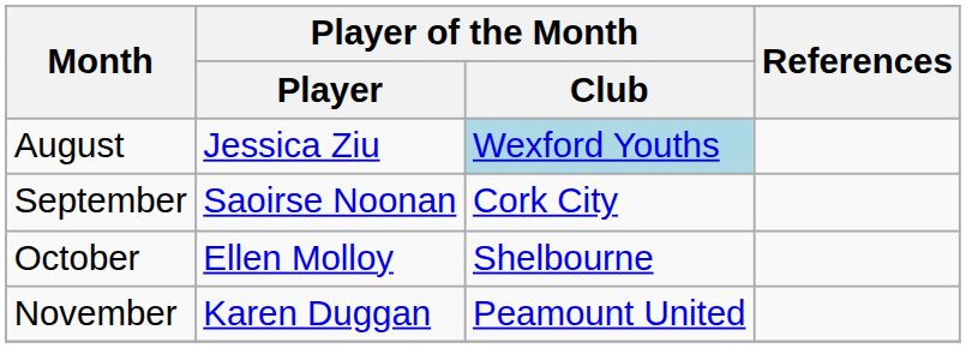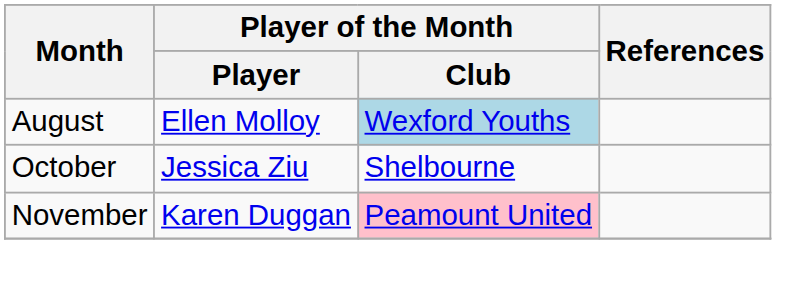August | Player of the Month / Player: Jessica Ziu -> Ellen Molloy
- row: September | Saoirse Noonan | Cork City
October | Player of the Month / Player: Ellen Molloy -> Jessica Ziu
November | Player of the Month / Club: no background -> pink background
